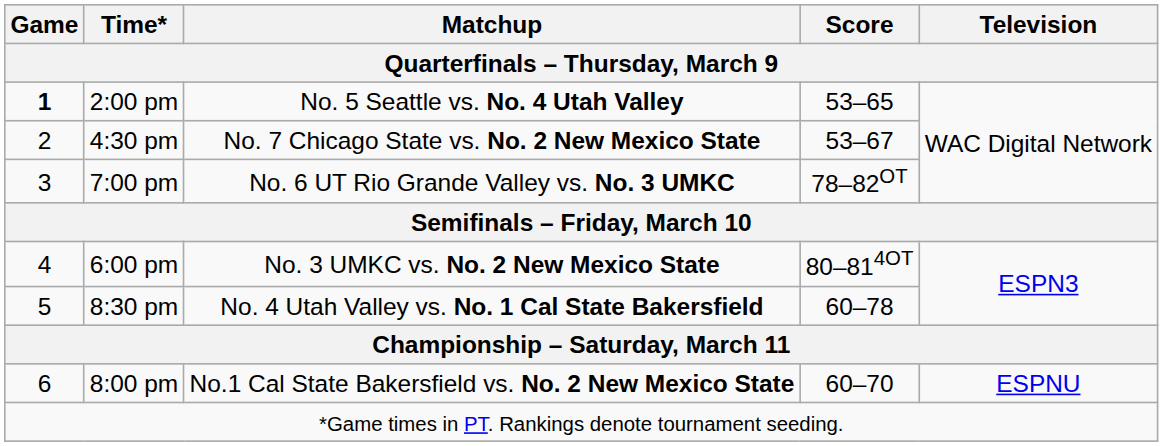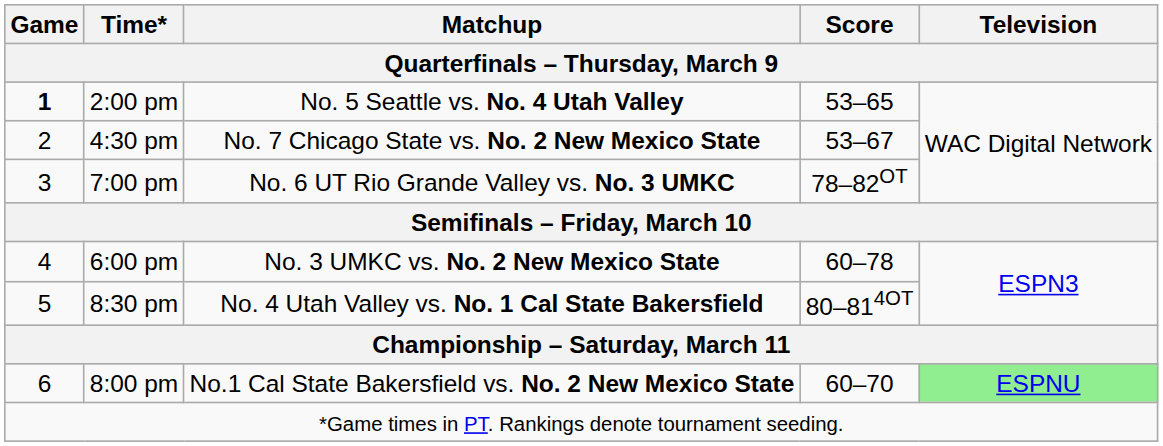6:00 pm | Score: 80–814OT -> 60–78
8:30 pm | Score: 60–78 -> 80–814OT
8:00 pm | Television: no background -> lightgreen background
